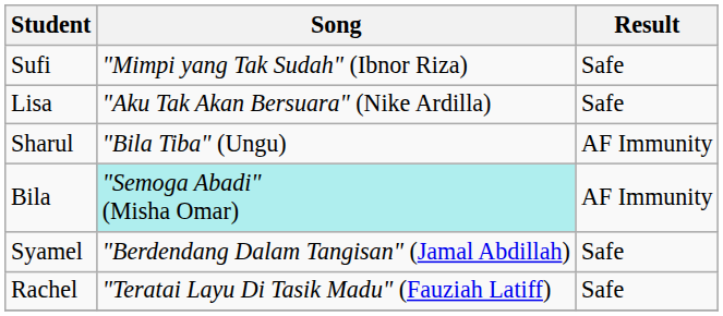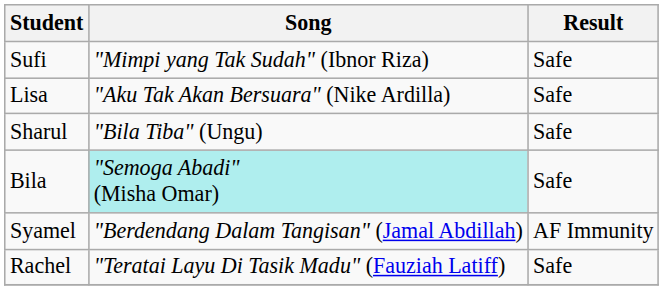Sharul | Result: AF Immunity -> Safe
Bila | Result: AF Immunity -> Safe
Syamel | Result: Safe -> AF Immunity
